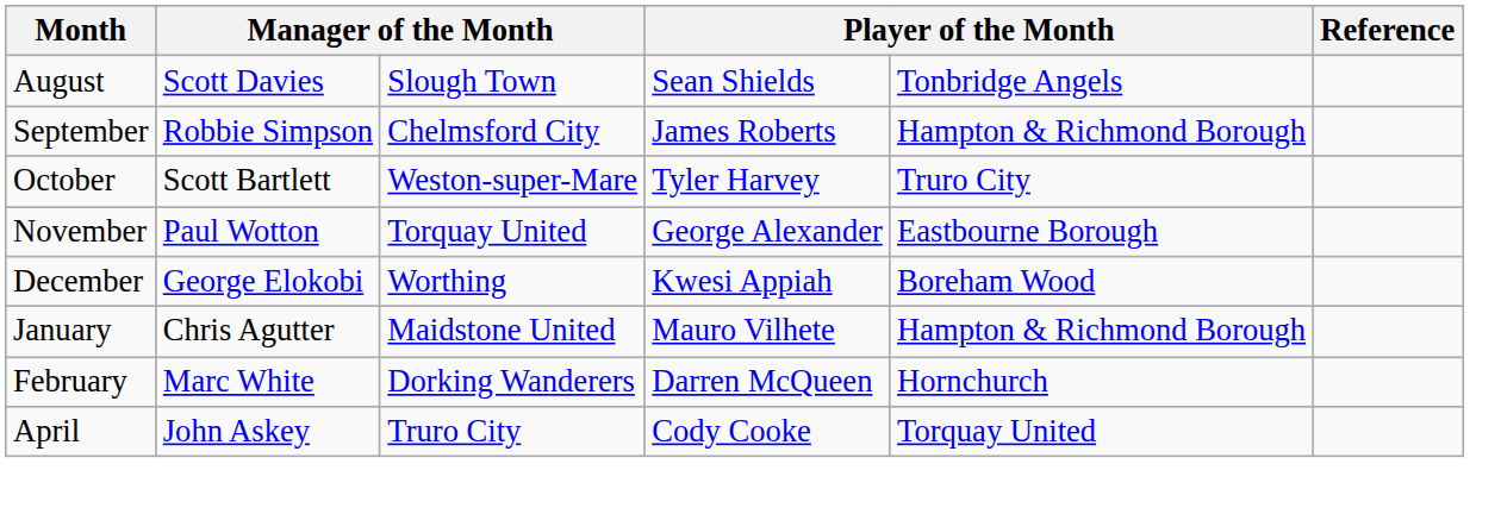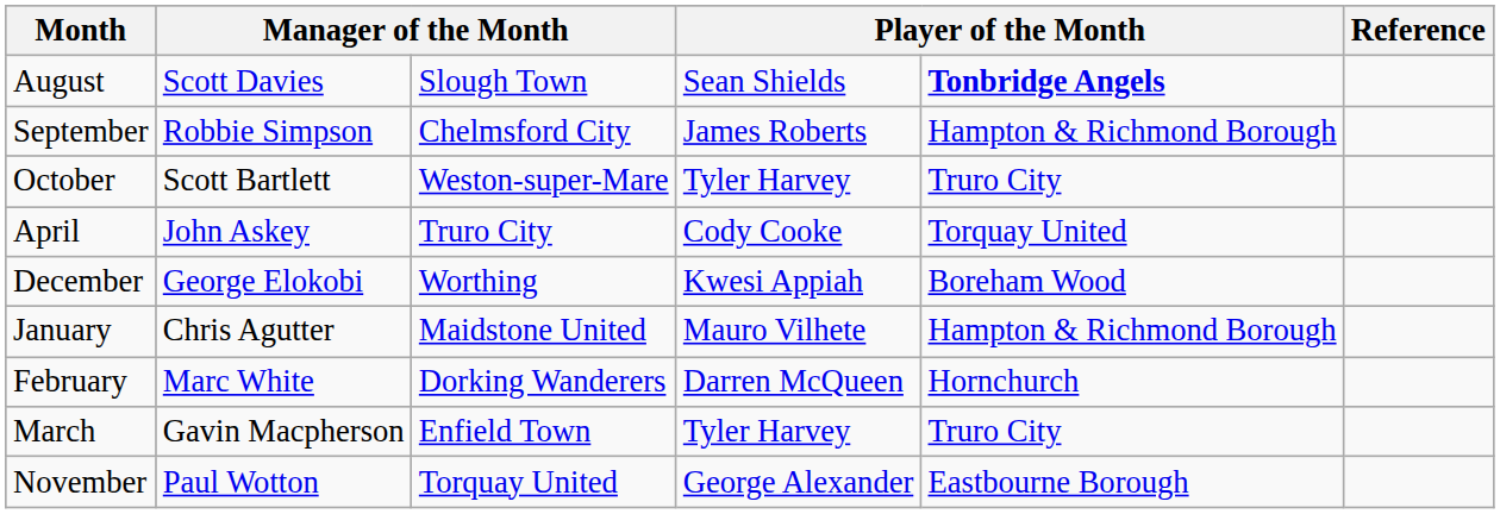August | column 5: normal -> bold
rows swapped: November <-> April
+ row: March | Gavin Macpherson | Enfield Town | Tyler Harvey | Truro City
